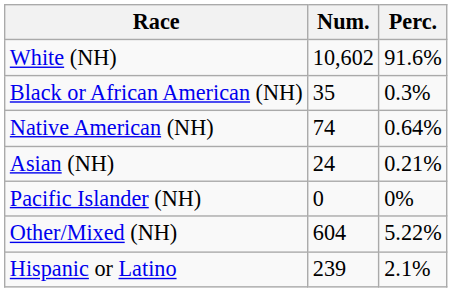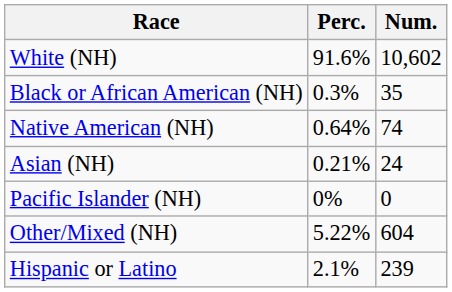columns swapped: Num. <-> Perc.
